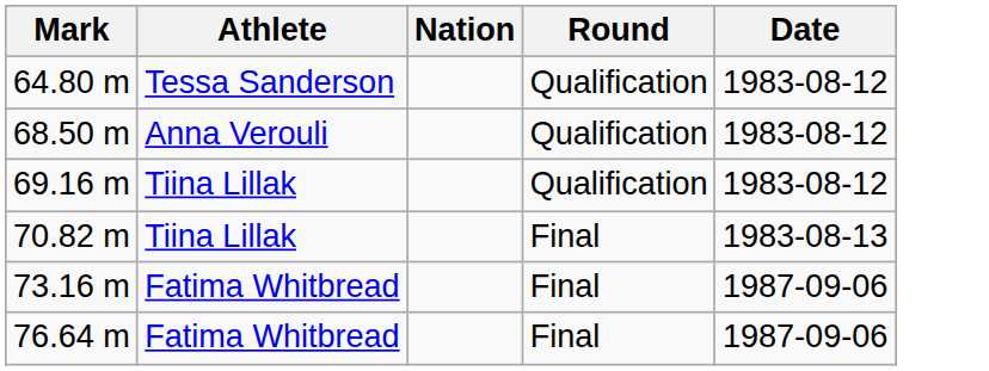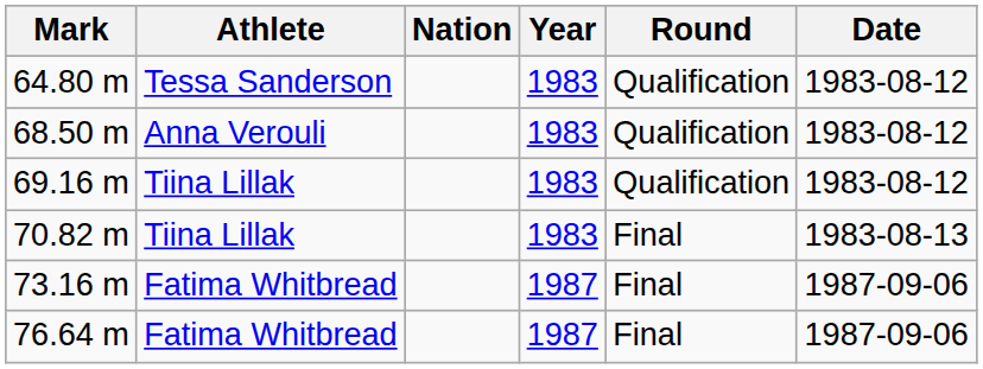+ column: Year | 1983 | 1983 | 1983 | 1983 | 1987 | 1987
